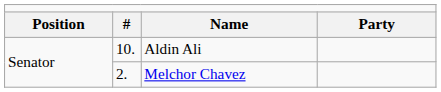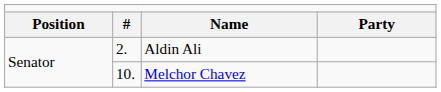Aldin Ali | column 2: 10. -> 2.
Melchor Chavez | column 2: 2. -> 10.
